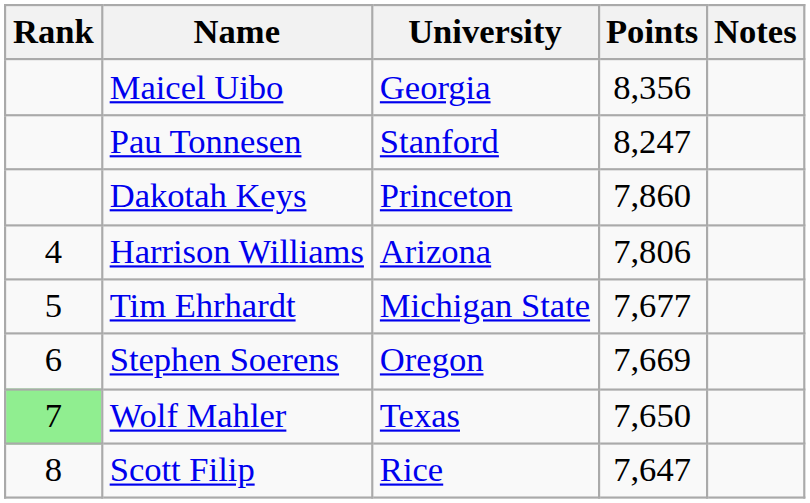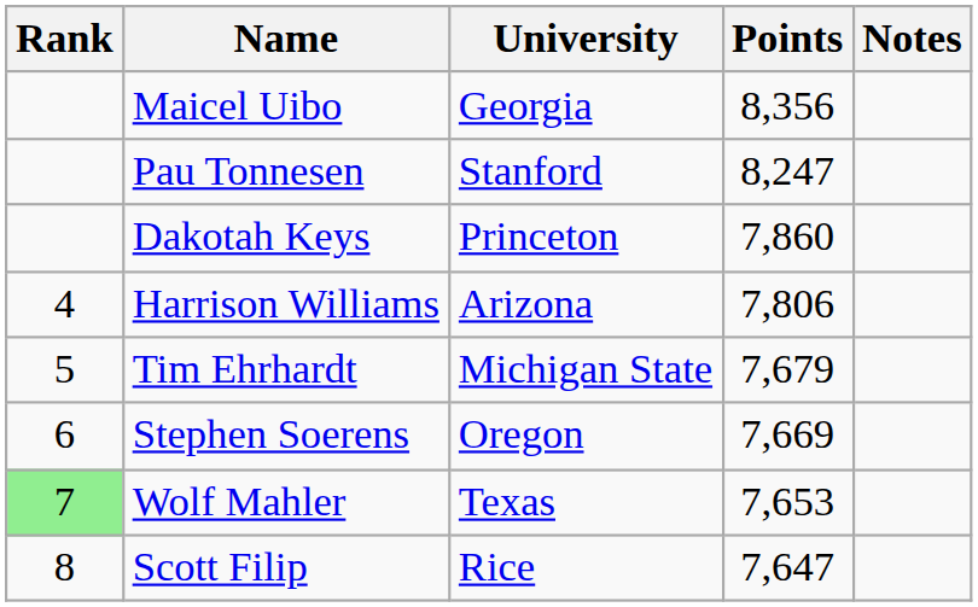Tim Ehrhardt | Points: 7,677 -> 7,679
Wolf Mahler | Points: 7,650 -> 7,653
